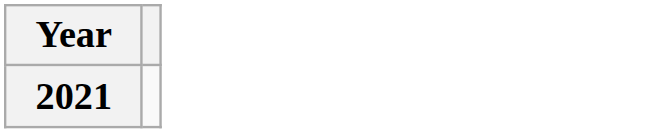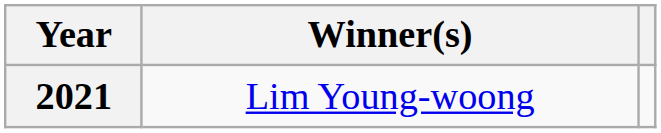+ column: Winner(s) | Lim Young-woong
